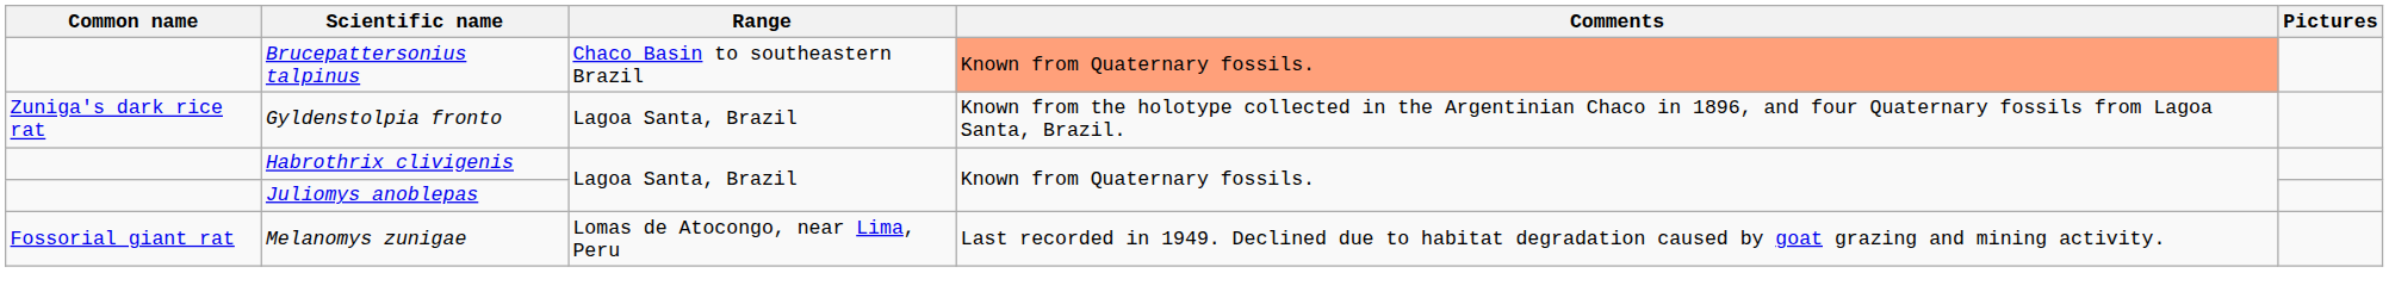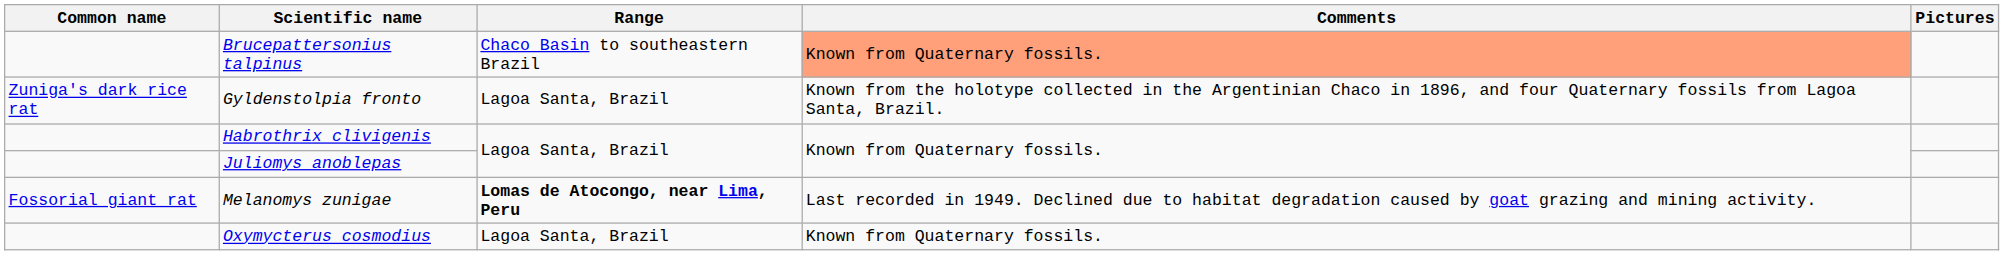Melanomys zunigae | Range: normal -> bold
+ row: Oxymycterus cosmodius | Lagoa Santa, Brazil | Known from Quaternary fossils.
